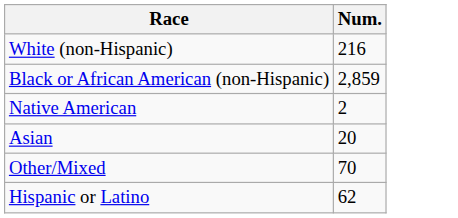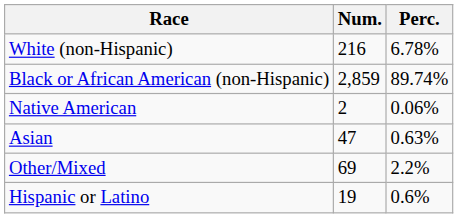+ column: Perc. | 6.78% | 89.74% | 0.06% | 0.63% | 2.2% | 0.6%
Asian | Num.: 20 -> 47
Other/Mixed | Num.: 70 -> 69
Hispanic or Latino | Num.: 62 -> 19
